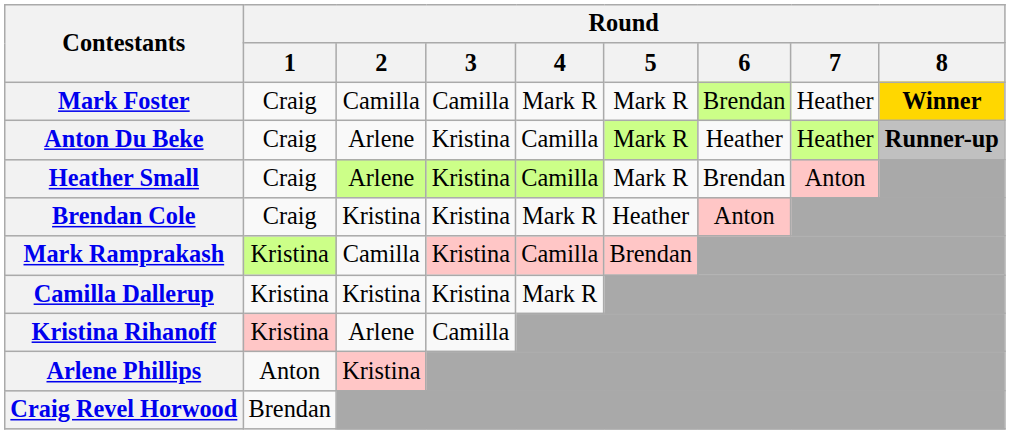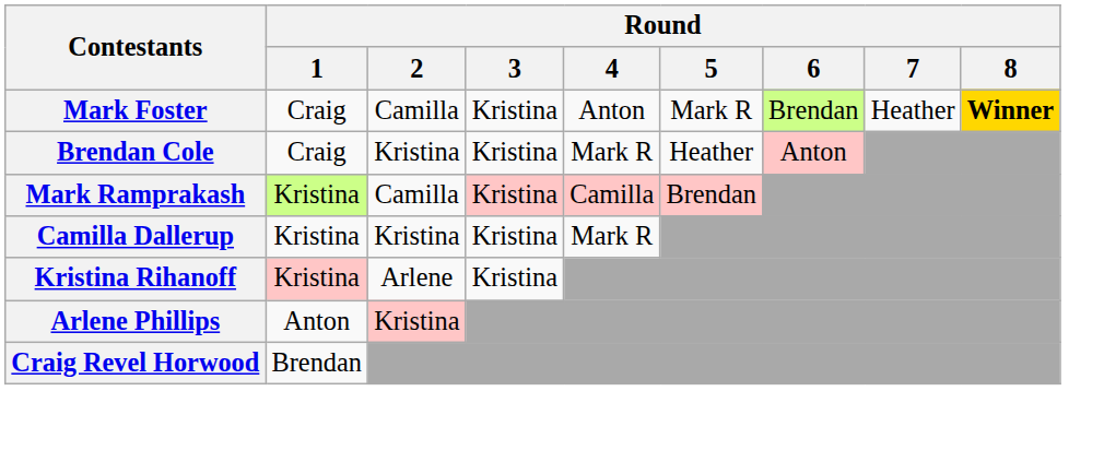Mark Foster | Round / 3: Camilla -> Kristina
Mark Foster | Round / 4: Mark R -> Anton
- row: Anton Du Beke | Craig | Arlene | Kristina | Camilla | Mark R | Heather | Heather | Runner-up
- row: Heather Small | Craig | Arlene | Kristina | Camilla | Mark R | Brendan | Anton
Kristina Rihanoff | Round / 3: Camilla -> Kristina
